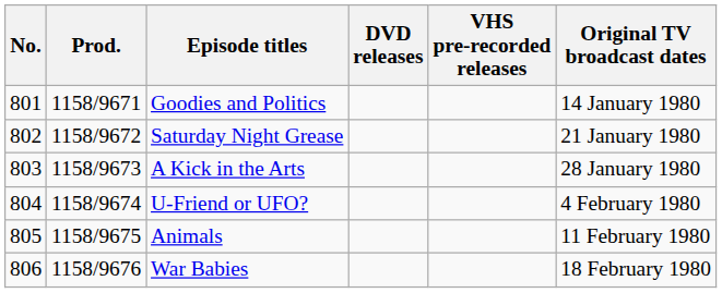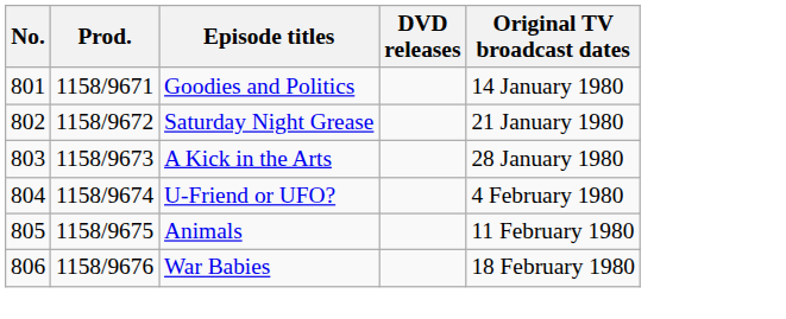- column: VHS pre-recorded releases
